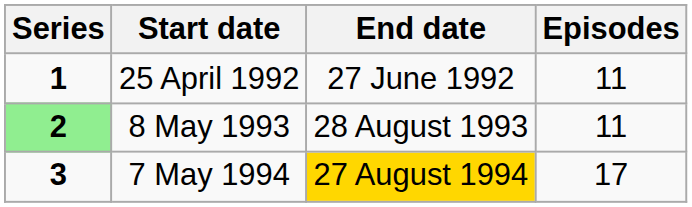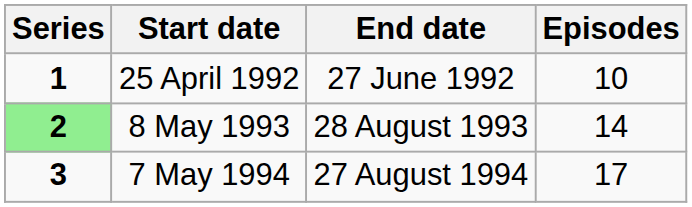25 April 1992 | Episodes: 11 -> 10
8 May 1993 | Episodes: 11 -> 14
7 May 1994 | End date: gold background -> no background
